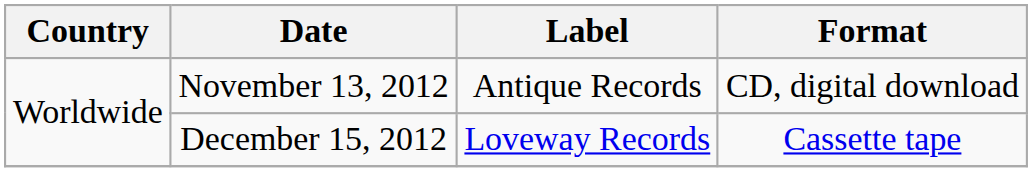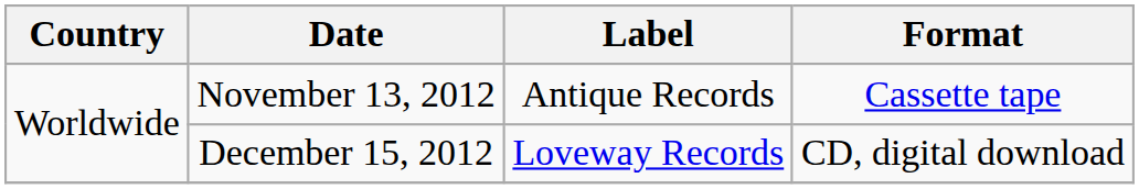November 13, 2012 | Format: CD, digital download -> Cassette tape
December 15, 2012 | Format: Cassette tape -> CD, digital download
